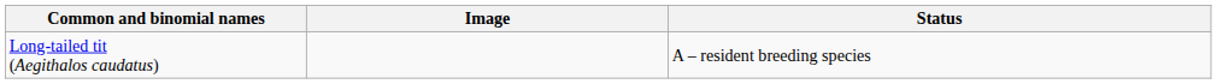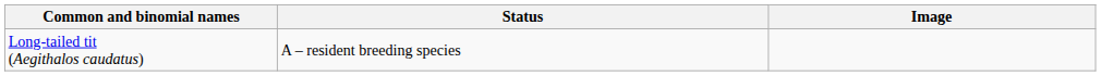columns swapped: Image <-> Status
